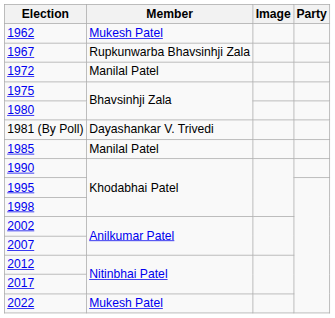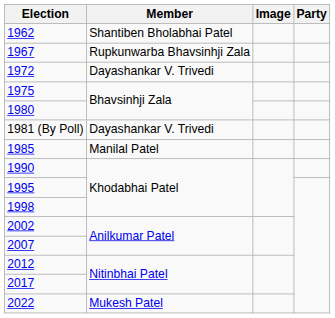1962 | Member: Mukesh Patel -> Shantiben Bholabhai Patel
1972 | Member: Manilal Patel -> Dayashankar V. Trivedi
